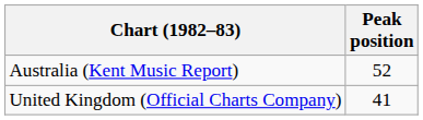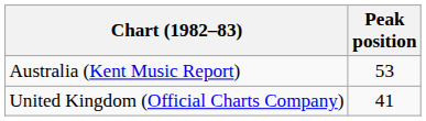Australia (Kent Music Report) | Peak position: 52 -> 53
